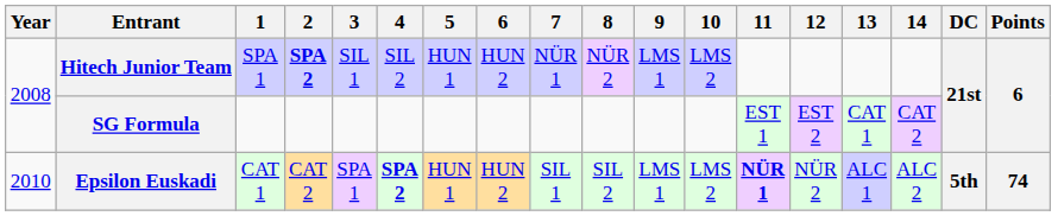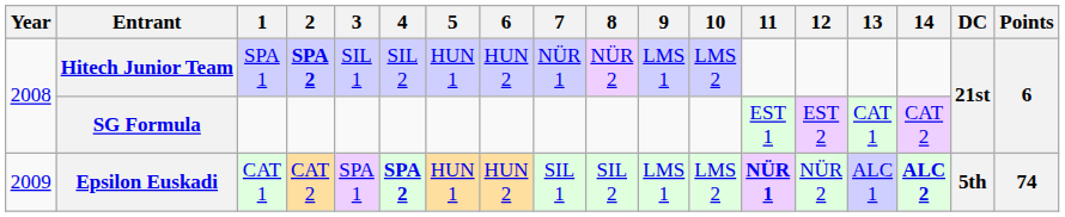Epsilon Euskadi | Year: 2010 -> 2009
Epsilon Euskadi | 14: normal -> bold
